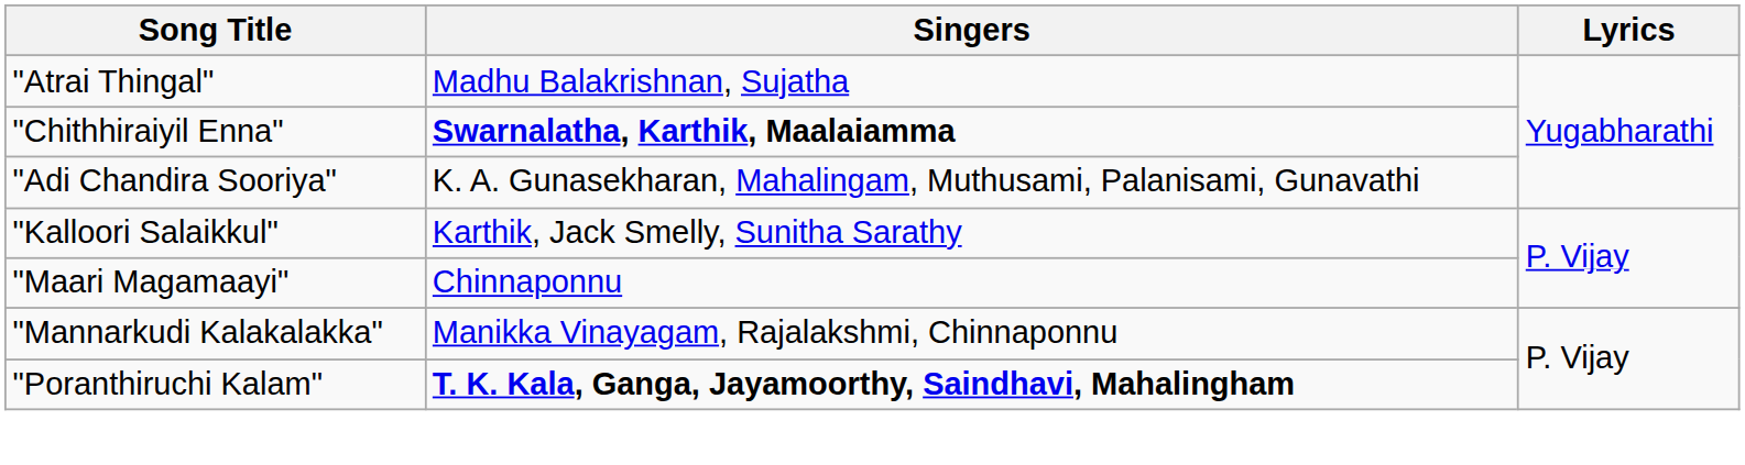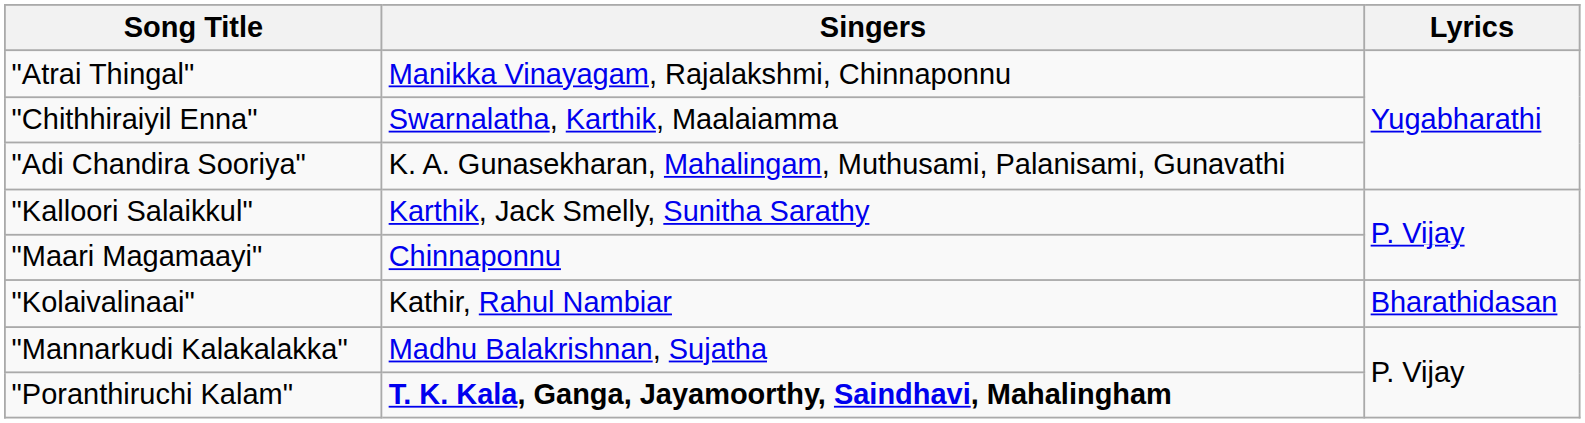"Atrai Thingal" | Singers: Madhu Balakrishnan, Sujatha -> Manikka Vinayagam, Rajalakshmi, Chinnaponnu
"Chithhiraiyil Enna" | Singers: bold -> normal
+ row: "Kolaivalinaai" | Kathir, Rahul Nambiar | Bharathidasan
"Mannarkudi Kalakalakka" | Singers: Manikka Vinayagam, Rajalakshmi, Chinnaponnu -> Madhu Balakrishnan, Sujatha
